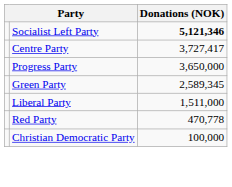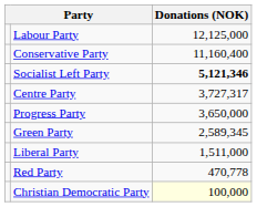+ row: Labour Party | 12,125,000
+ row: Conservative Party | 11,160,400
Centre Party | Donations (NOK): 3,727,417 -> 3,727,317
Christian Democratic Party | Donations (NOK): no background -> lightyellow background
